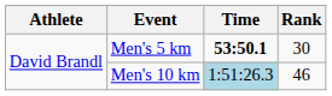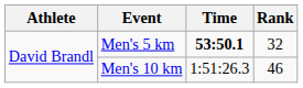Men's 5 km | Rank: 30 -> 32
Men's 10 km | Time: lightblue background -> no background
